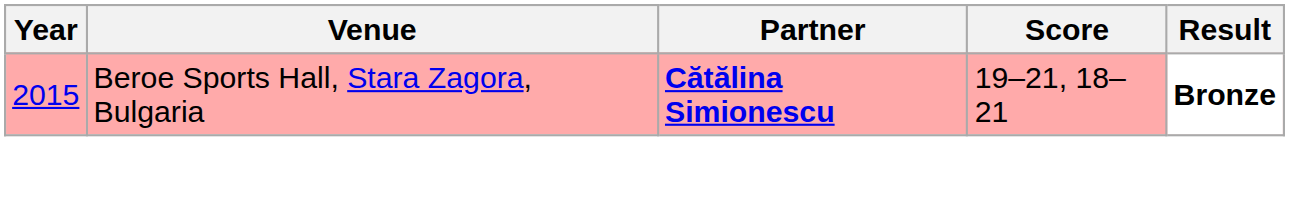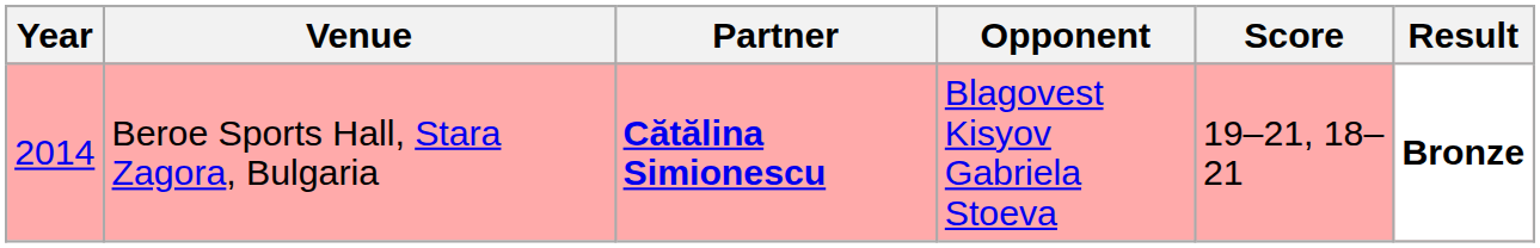+ column: Opponent | Blagovest Kisyov Gabriela Stoeva
Beroe Sports Hall, Stara Zagora, Bulgaria | Year: 2015 -> 2014
